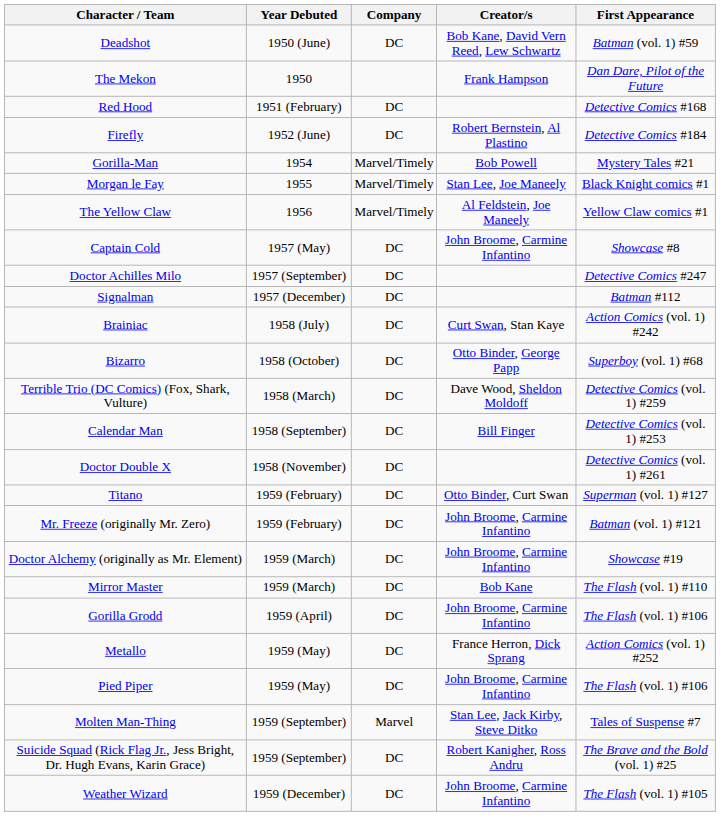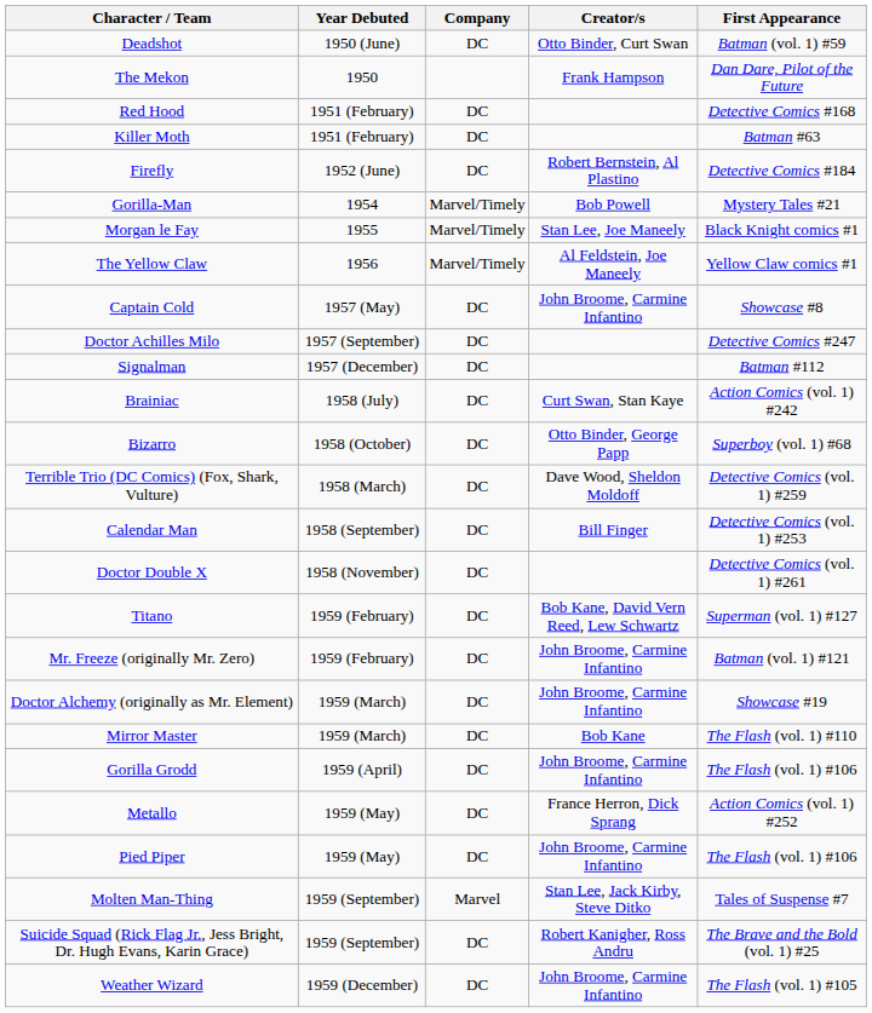Deadshot | Creator/s: Bob Kane, David Vern Reed, Lew Schwartz -> Otto Binder, Curt Swan
+ row: Killer Moth | 1951 (February) | DC | Batman #63
Titano | Creator/s: Otto Binder, Curt Swan -> Bob Kane, David Vern Reed, Lew Schwartz
